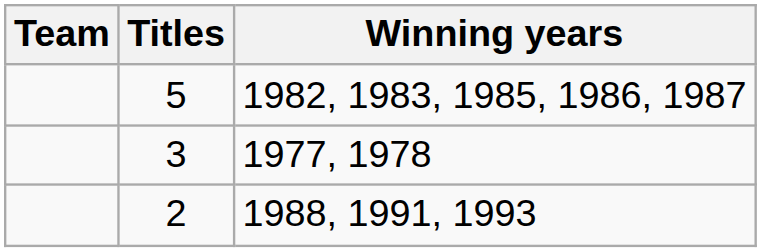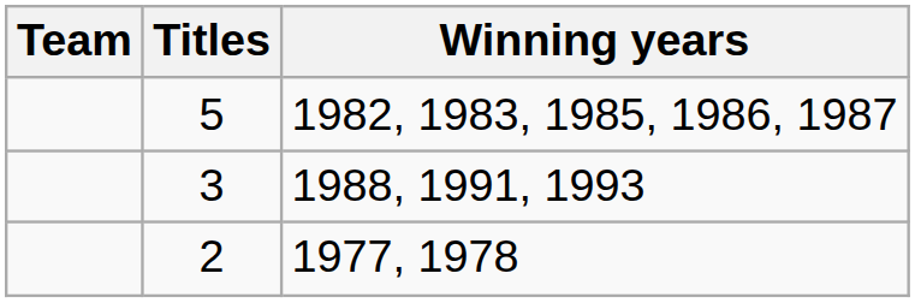3 | Winning years: 1977, 1978 -> 1988, 1991, 1993
2 | Winning years: 1988, 1991, 1993 -> 1977, 1978
